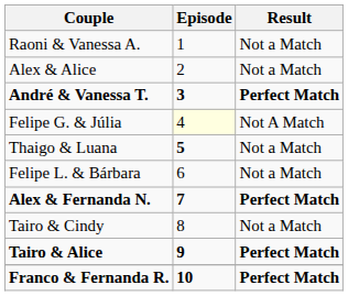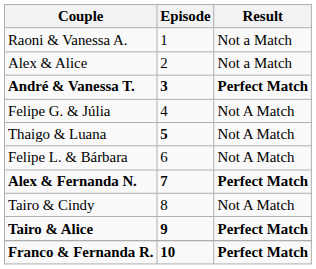Felipe G. & Júlia | Episode: lightyellow background -> no background
Thaigo & Luana | Result: Not a Match -> Not A Match
Felipe L. & Bárbara | Result: Not a Match -> Not A Match
Tairo & Cindy | Result: Not a Match -> Not A Match
